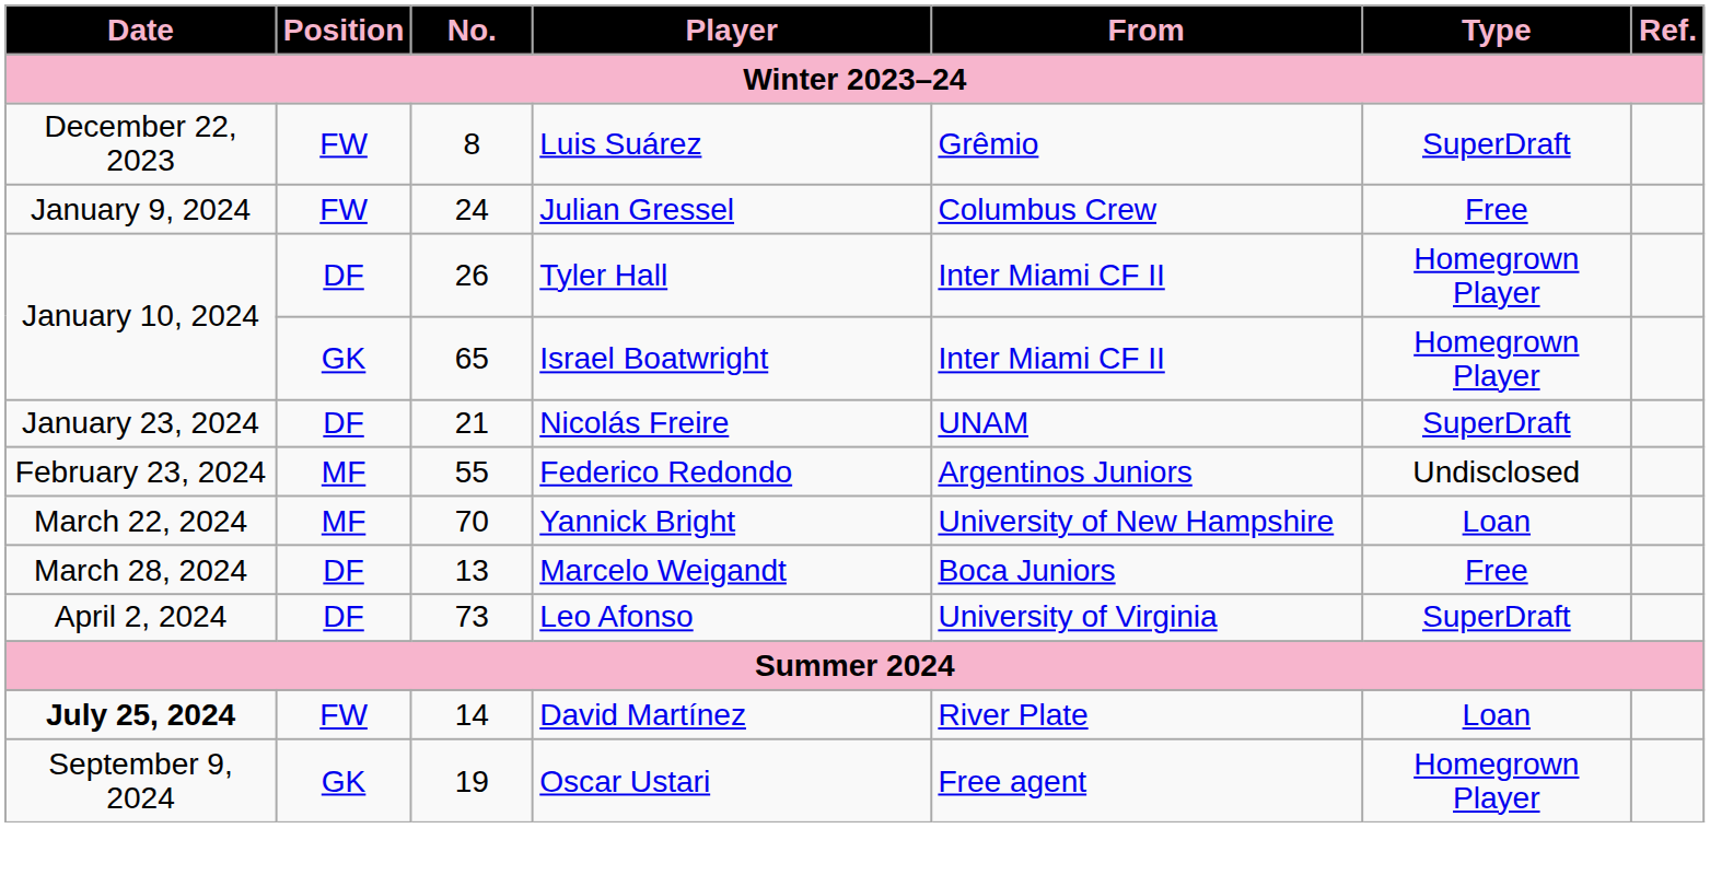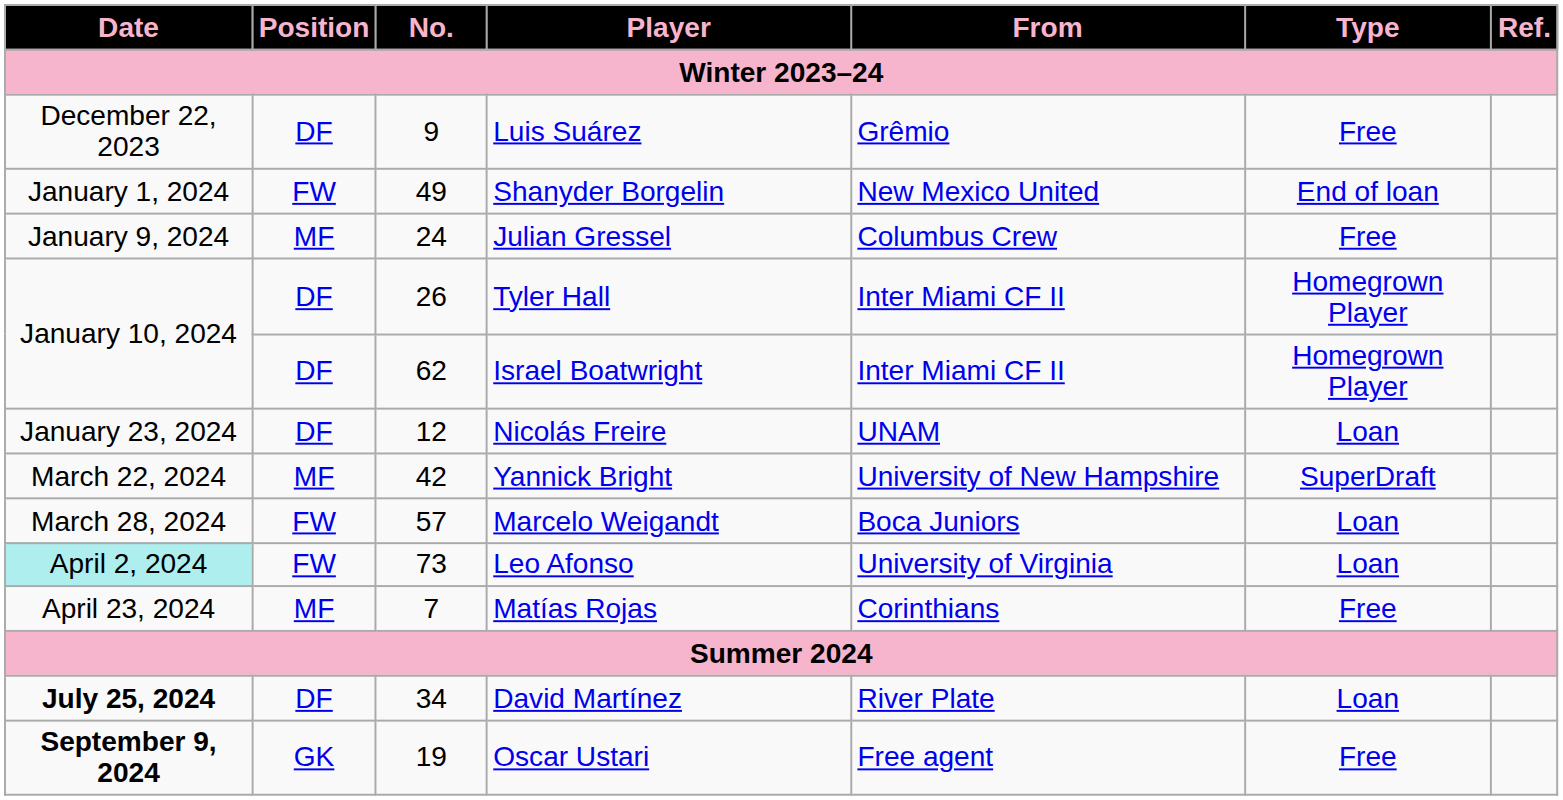Luis Suárez | Position: FW -> DF
Luis Suárez | No.: 8 -> 9
Luis Suárez | Type: SuperDraft -> Free
+ row: January 1, 2024 | FW | 49 | Shanyder Borgelin | New Mexico United | End of loan
Julian Gressel | Position: FW -> MF
Israel Boatwright | Position: GK -> DF
Israel Boatwright | No.: 65 -> 62
Nicolás Freire | No.: 21 -> 12
Nicolás Freire | Type: SuperDraft -> Loan
- row: February 23, 2024 | MF | 55 | Federico Redondo | Argentinos Juniors | Undisclosed
Yannick Bright | No.: 70 -> 42
Yannick Bright | Type: Loan -> SuperDraft
Marcelo Weigandt | Position: DF -> FW
Marcelo Weigandt | No.: 13 -> 57
Marcelo Weigandt | Type: Free -> Loan
Leo Afonso | Date: no background -> paleturquoise background
Leo Afonso | Position: DF -> FW
Leo Afonso | Type: SuperDraft -> Loan
+ row: April 23, 2024 | MF | 7 | Matías Rojas | Corinthians | Free
David Martínez | Position: FW -> DF
David Martínez | No.: 14 -> 34
Oscar Ustari | Date: normal -> bold
Oscar Ustari | Type: Homegrown Player -> Free
